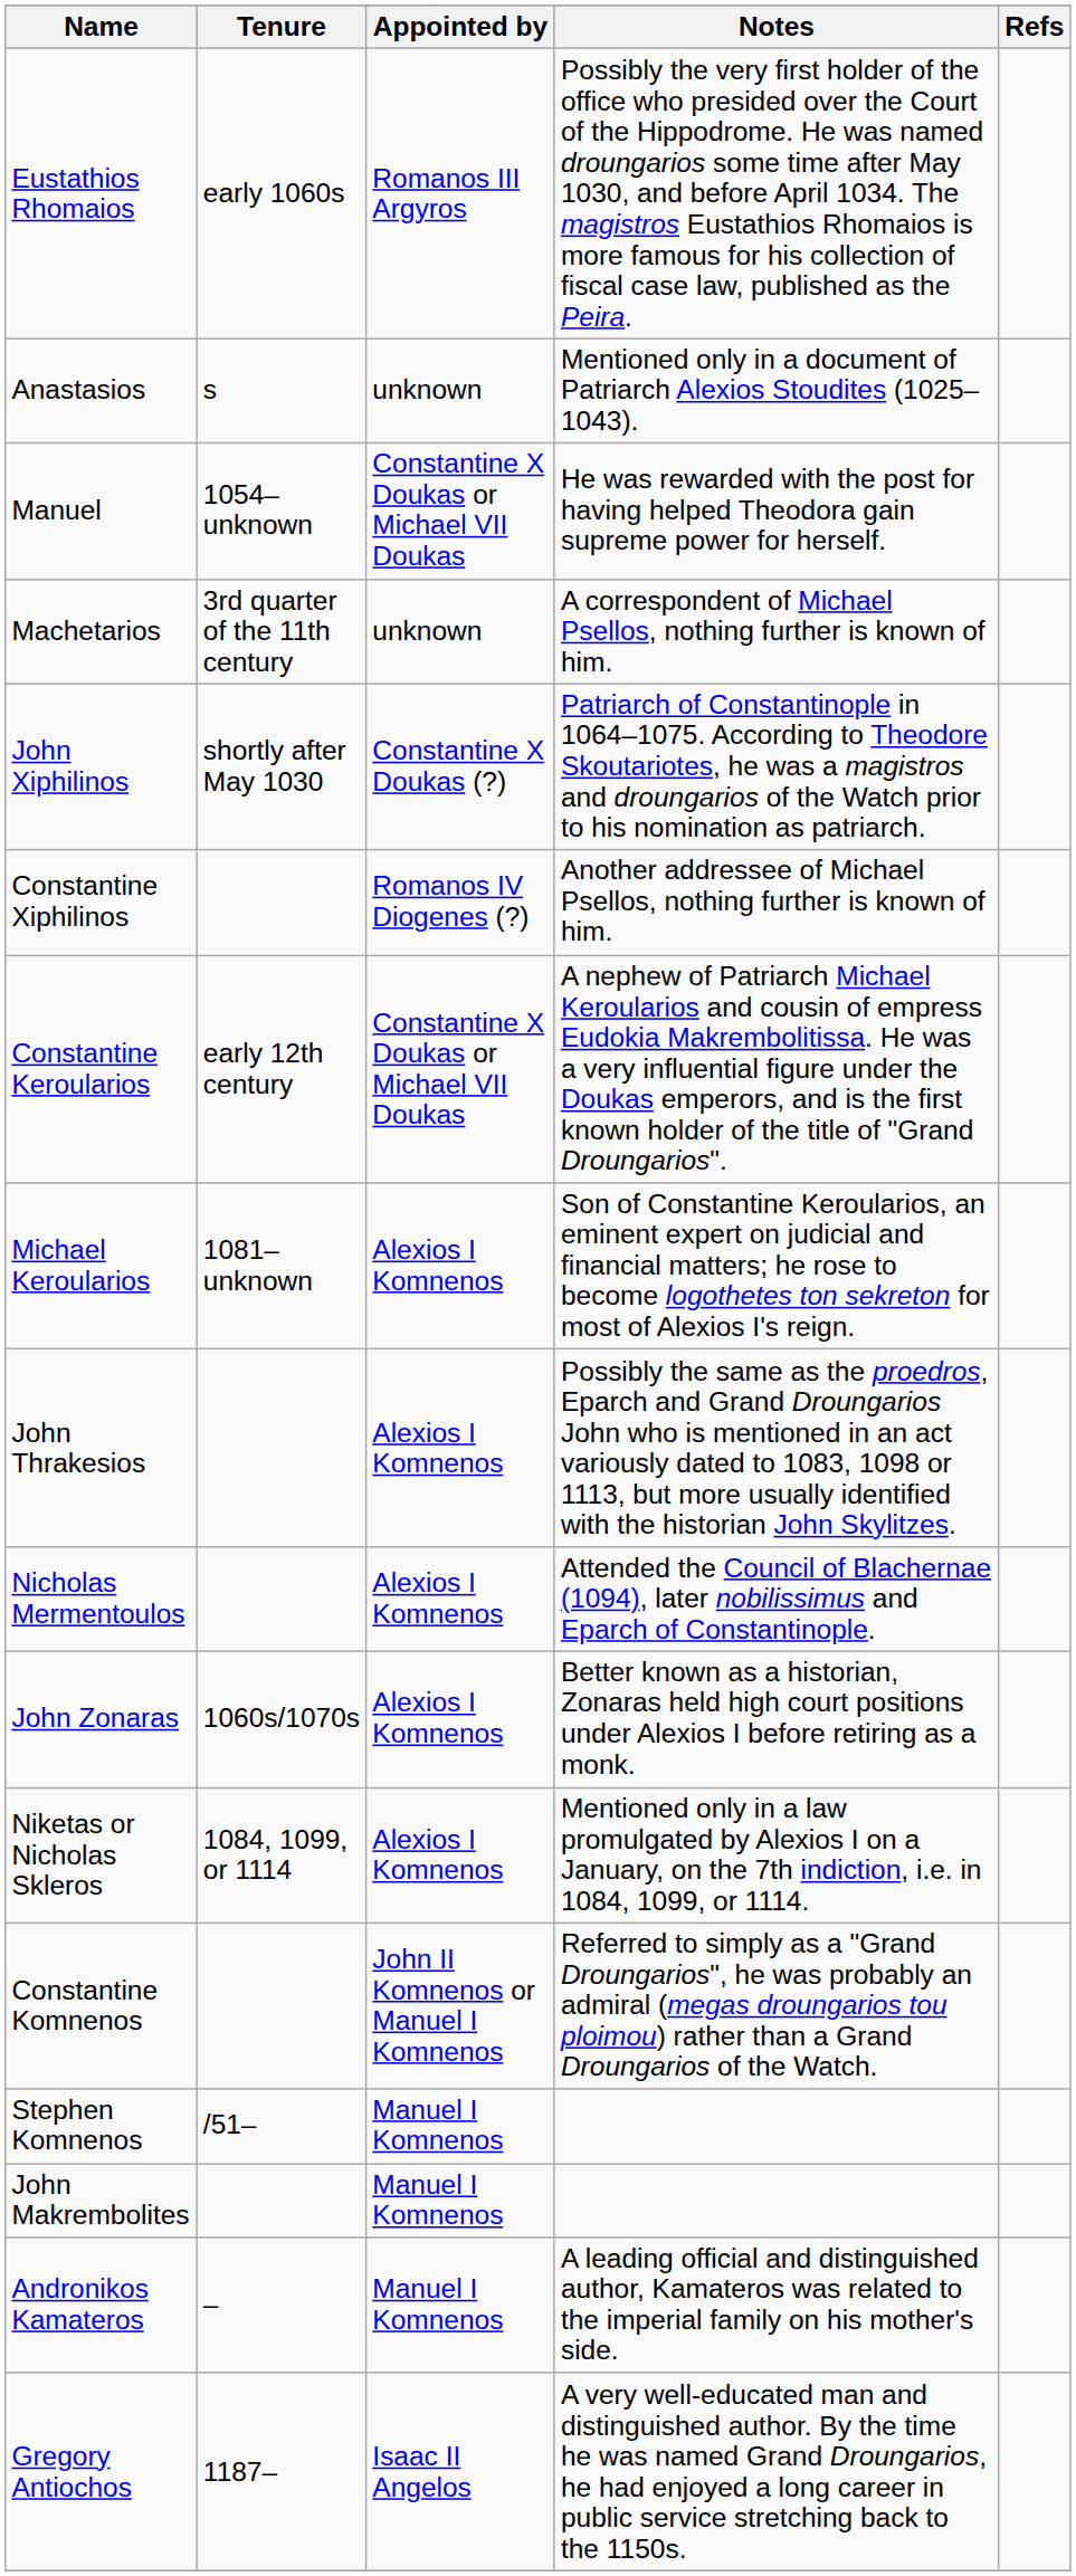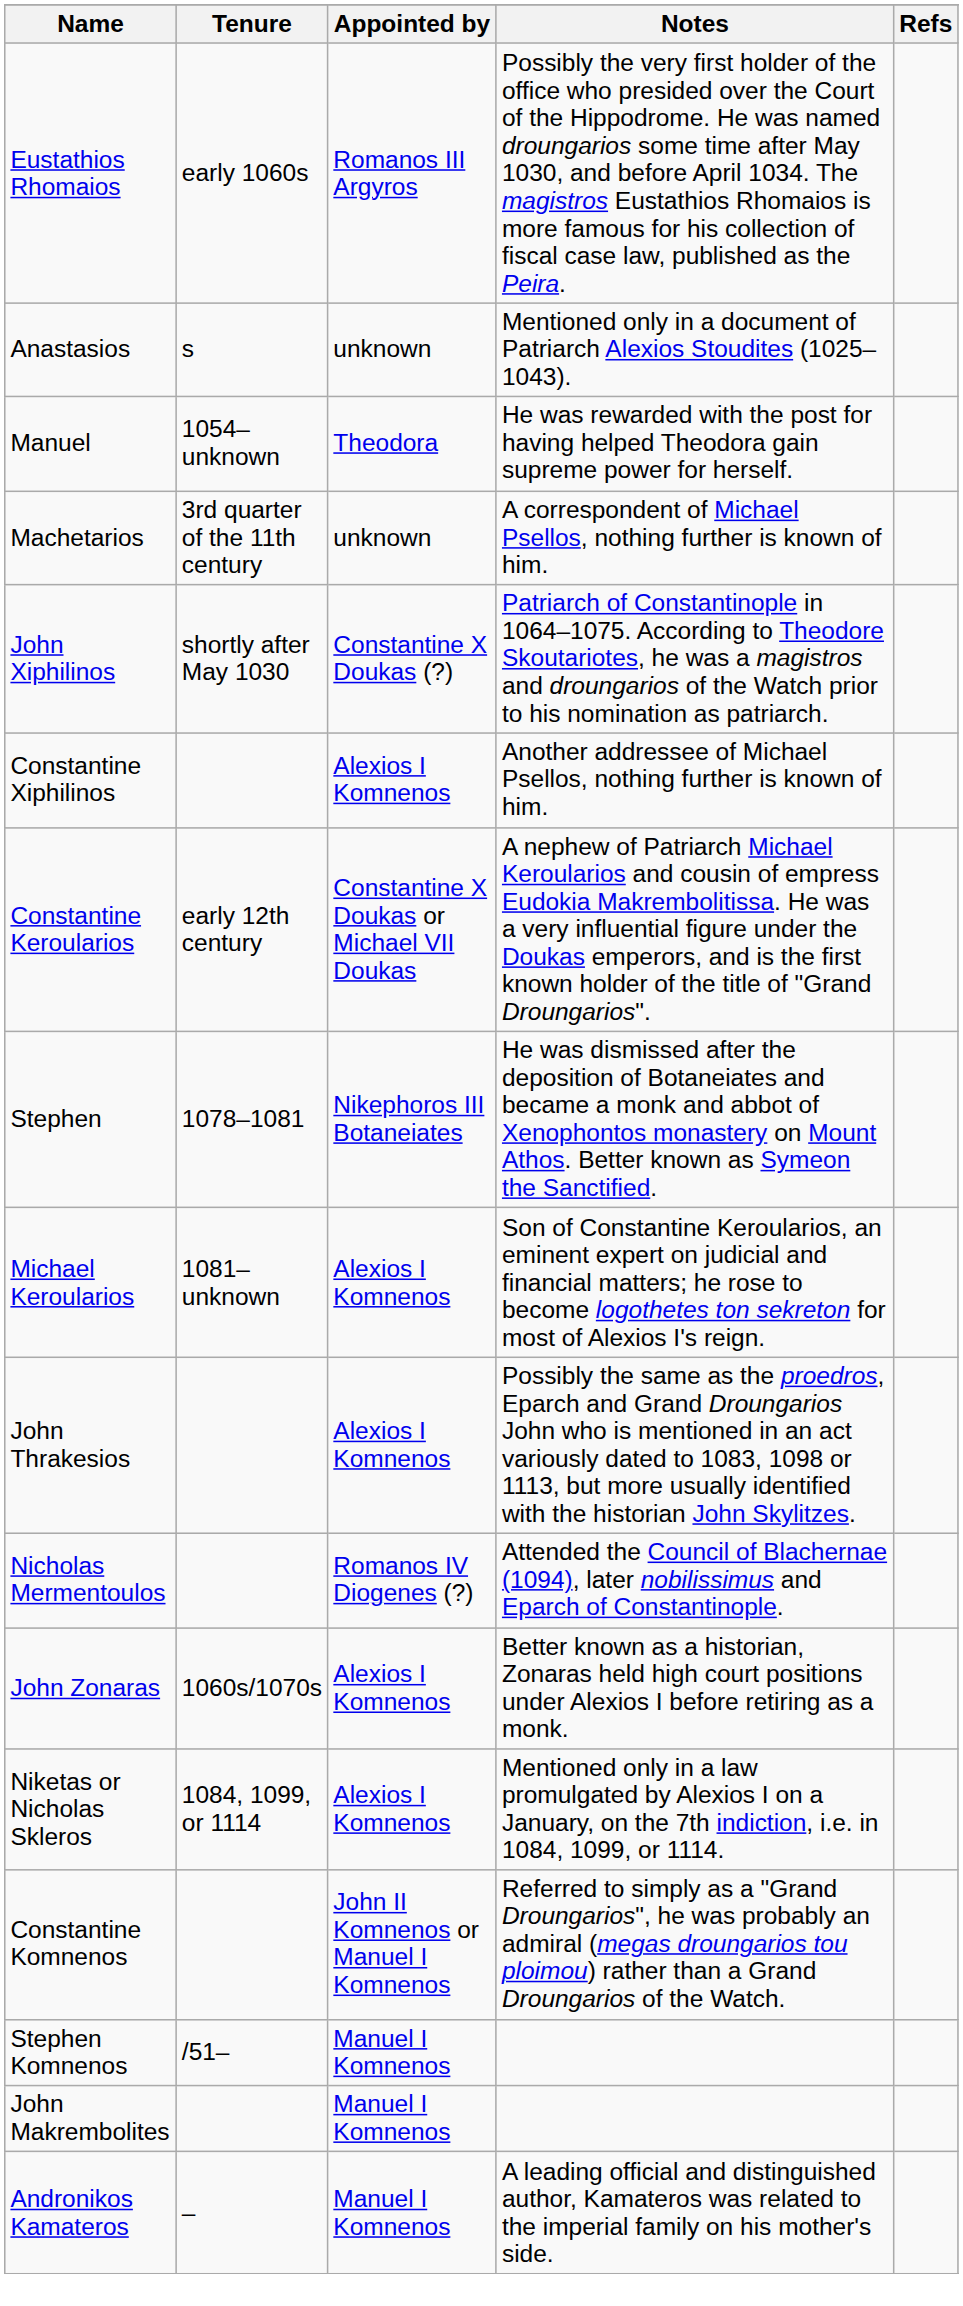Manuel | Appointed by: Constantine X Doukas or Michael VII Doukas -> Theodora
Constantine Xiphilinos | Appointed by: Romanos IV Diogenes (?) -> Alexios I Komnenos
+ row: Stephen | 1078–1081 | Nikephoros III Botaneiates | He was dismissed after the deposition of Botaneiates and became a monk and abbot of Xenophontos monastery on Mount Athos. Better known as Symeon the Sanctified.
Nicholas Mermentoulos | Appointed by: Alexios I Komnenos -> Romanos IV Diogenes (?)
- row: Gregory Antiochos | 1187– | Isaac II Angelos | A very well-educated man and distinguished author. By the time he was named Grand Droungarios, he had enjoyed a long career in public service stretching back to the 1150s.
